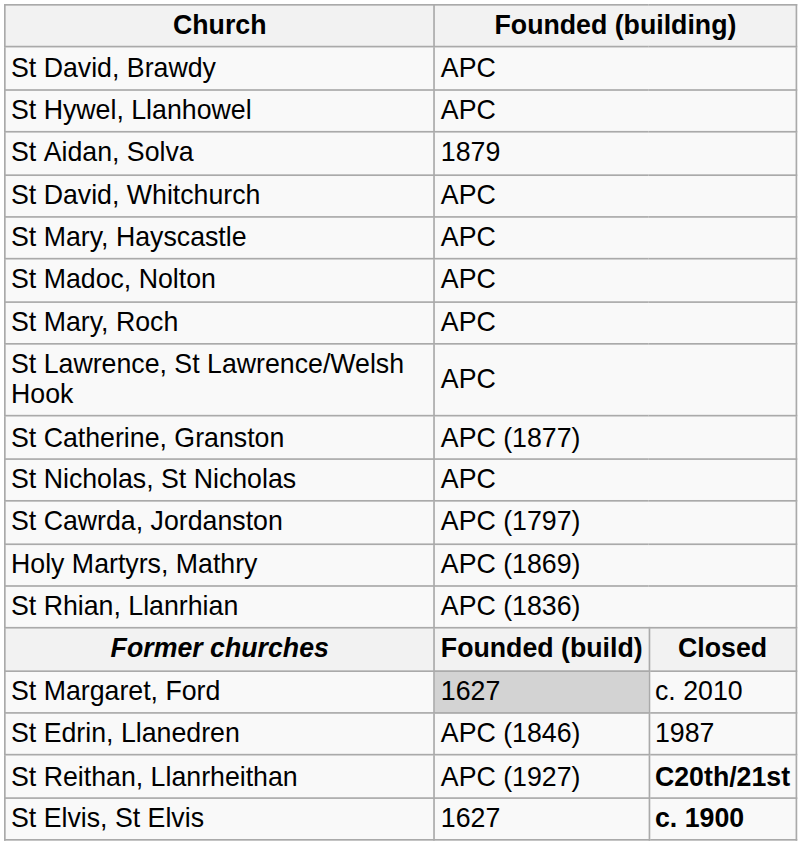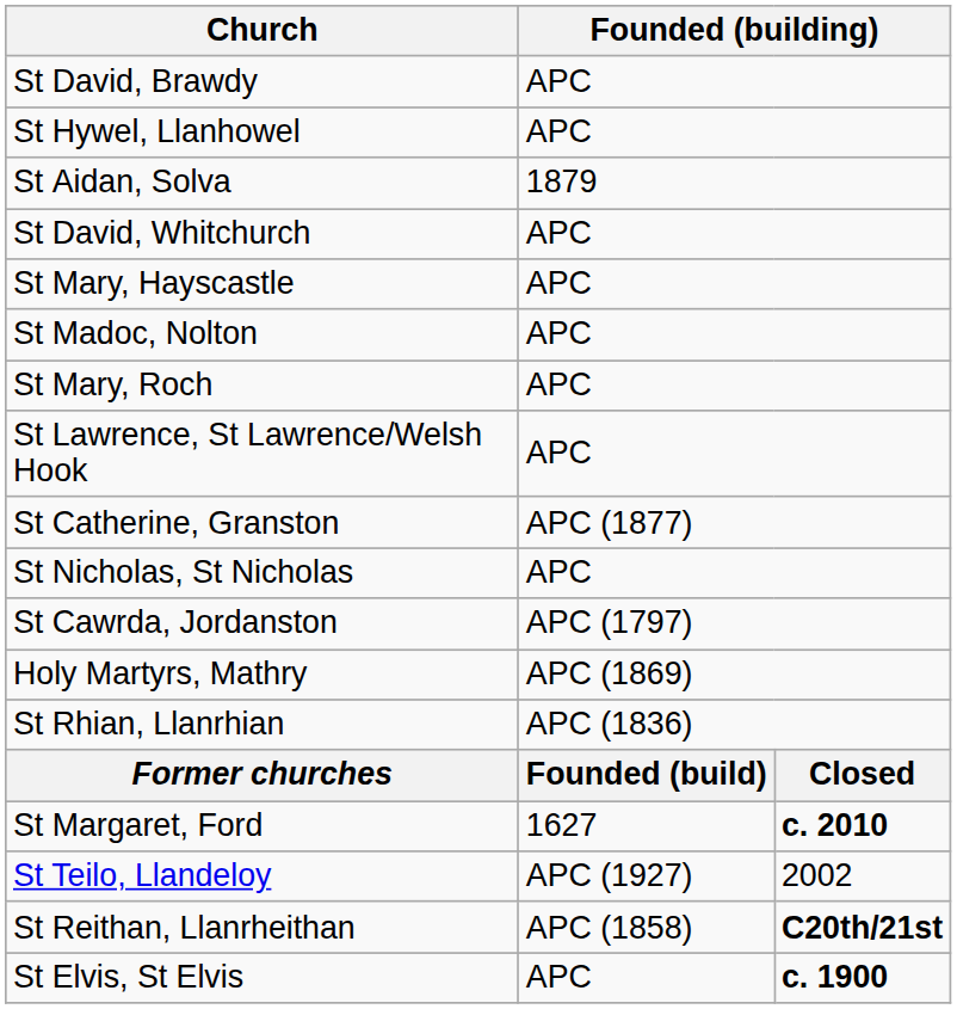St Margaret, Ford | column 2: lightgrey background -> no background
St Margaret, Ford | column 3: normal -> bold
+ row: St Teilo, Llandeloy | APC (1927) | 2002
- row: St Edrin, Llanedren | APC (1846) | 1987
St Reithan, Llanrheithan | column 2: APC (1927) -> APC (1858)
St Elvis, St Elvis | column 2: 1627 -> APC
